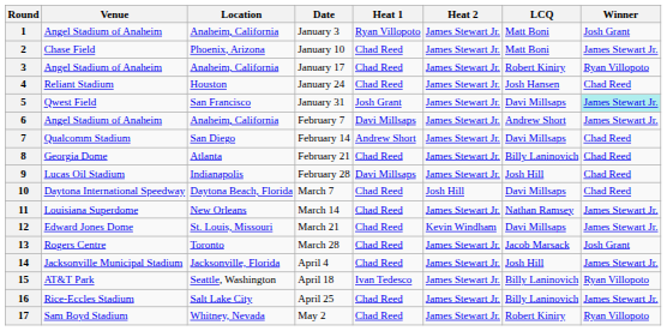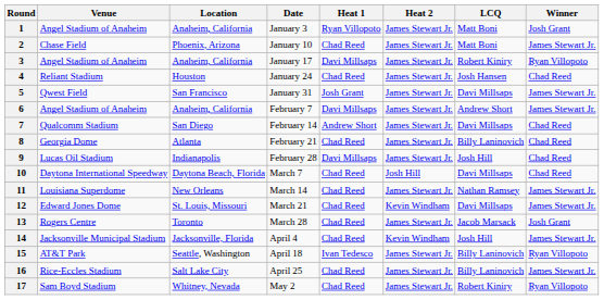3 | Heat 1: Chad Reed -> Davi Millsaps
5 | Winner: paleturquoise background -> no background
14 | Heat 2: James Stewart Jr. -> Kevin Windham
